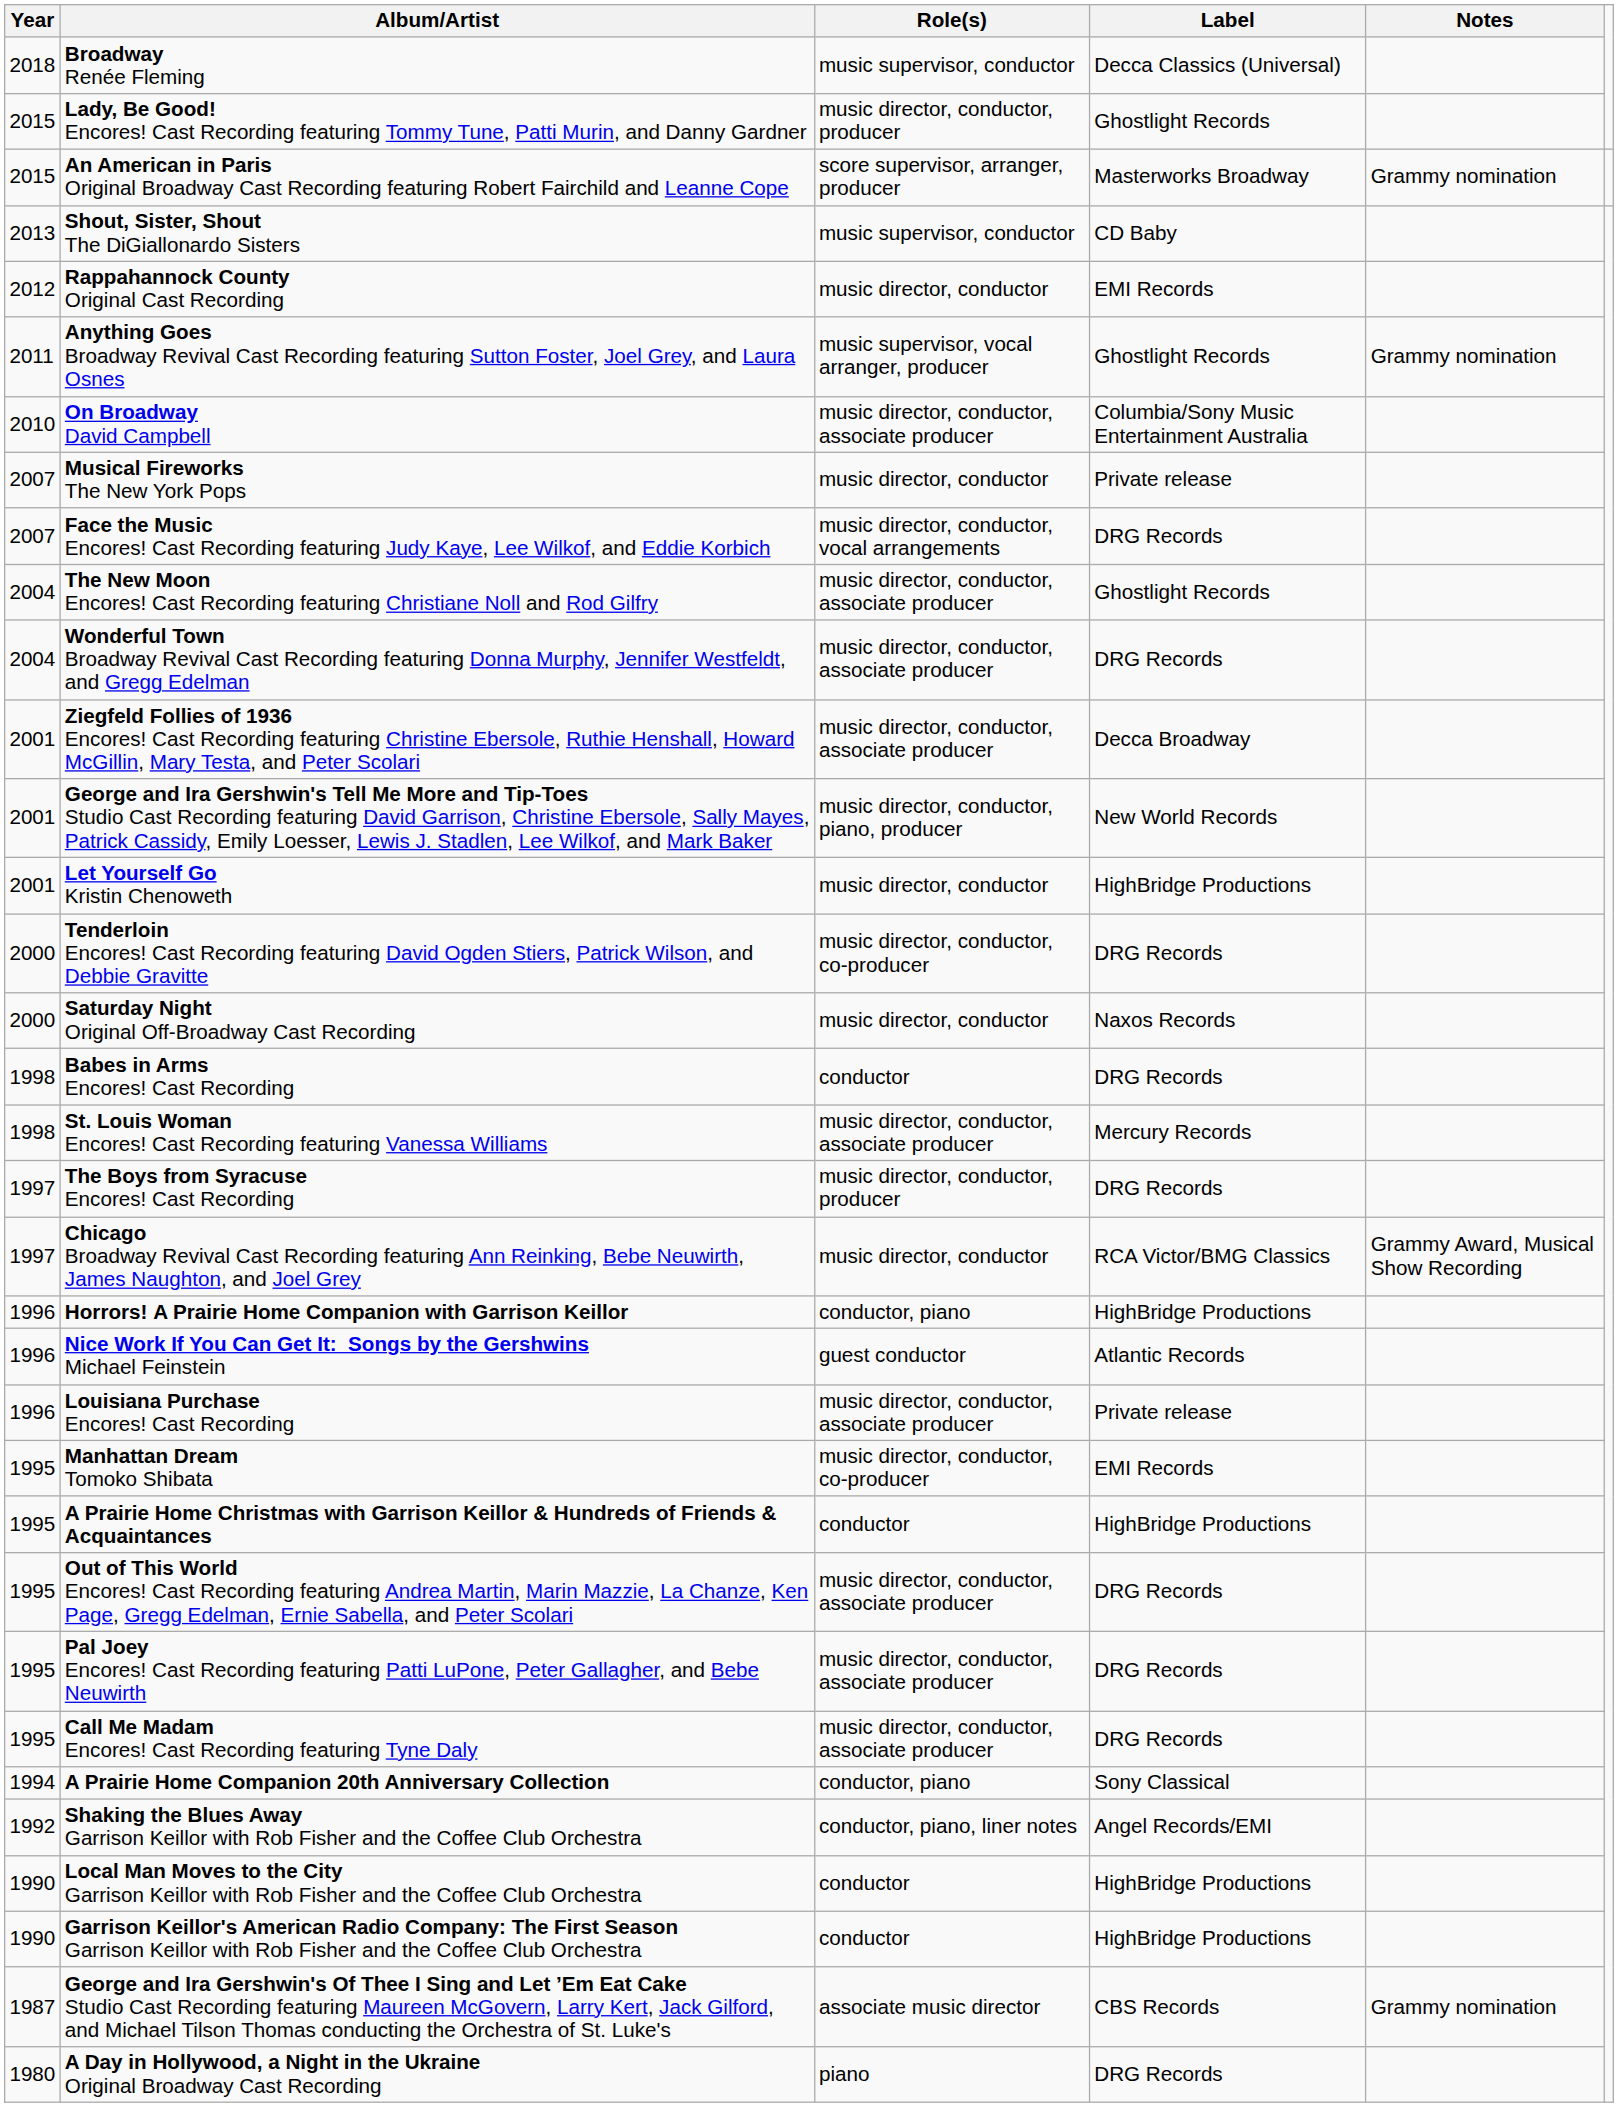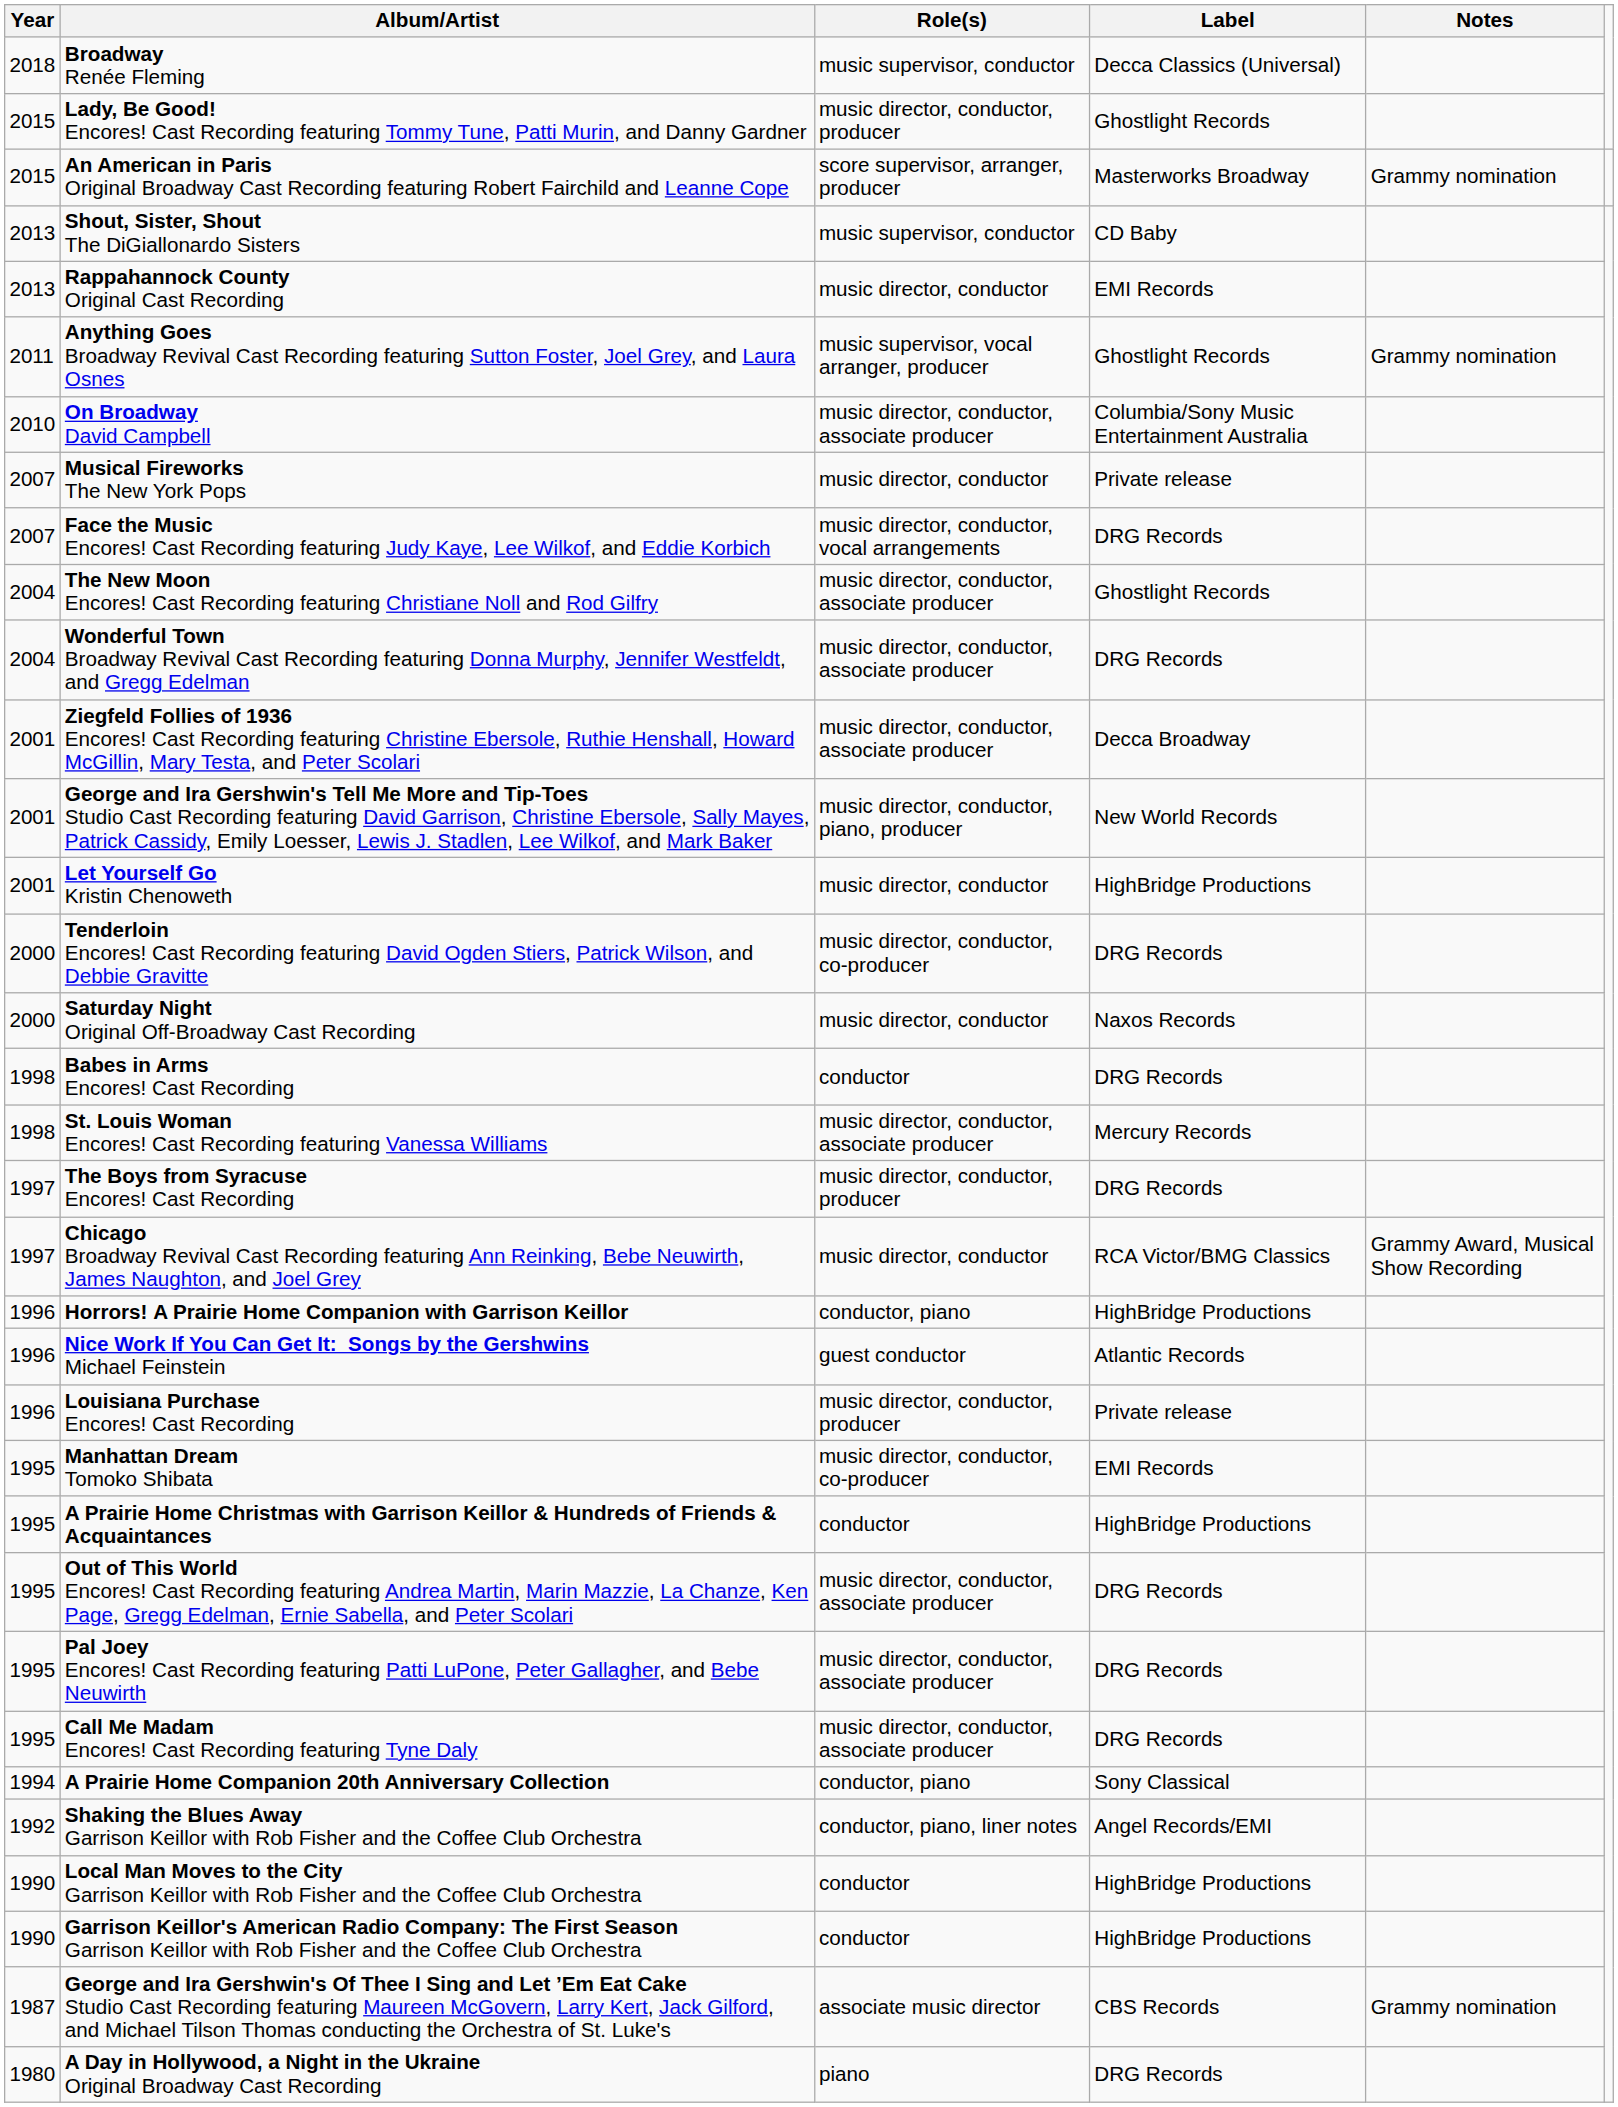Rappahannock County Original Cast Recording | Year: 2012 -> 2013
Louisiana Purchase Encores! Cast Recording | Role(s): music director, conductor, associate producer -> music director, conductor, producer
